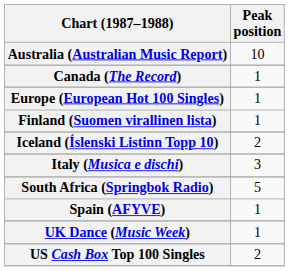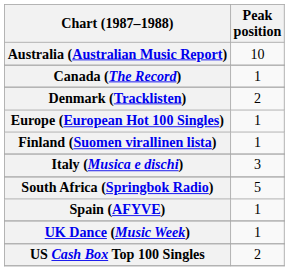+ row: Denmark (Tracklisten) | 2
- row: Iceland (Íslenski Listinn Topp 10) | 2
